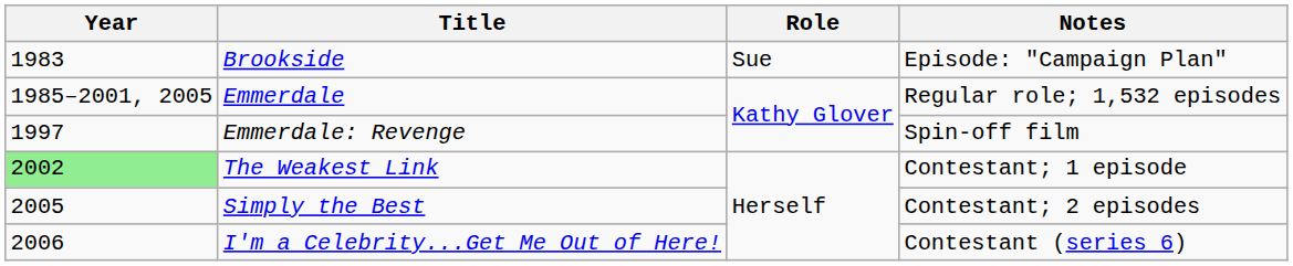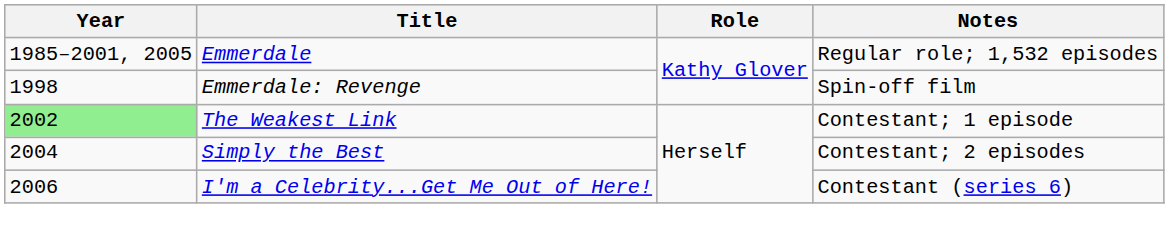- row: 1983 | Brookside | Sue | Episode: "Campaign Plan"
Emmerdale: Revenge | Year: 1997 -> 1998
Simply the Best | Year: 2005 -> 2004
